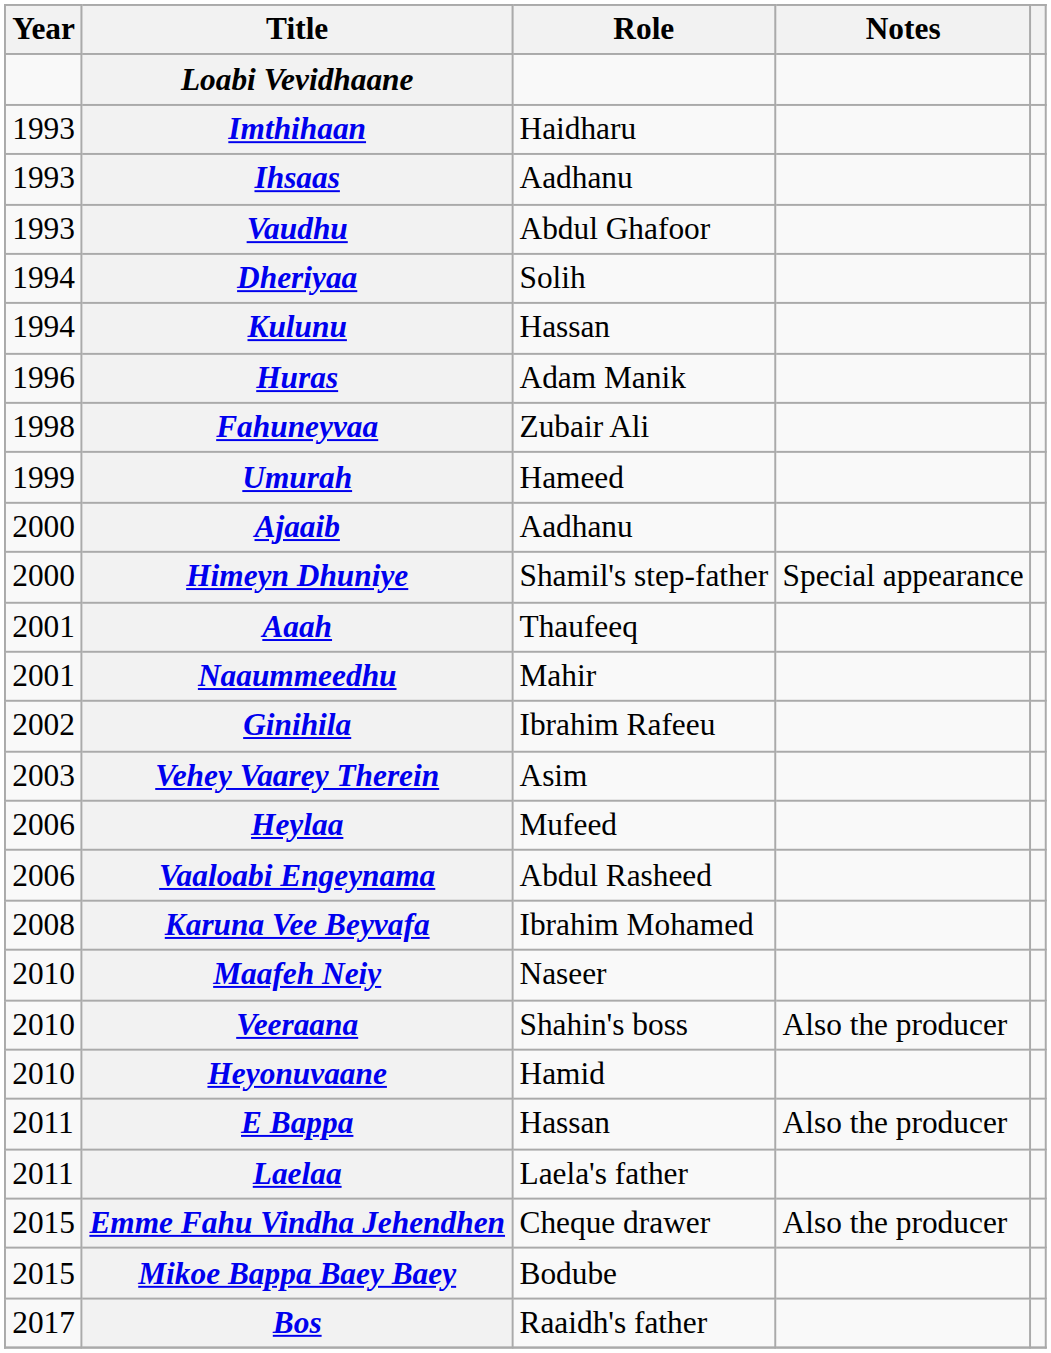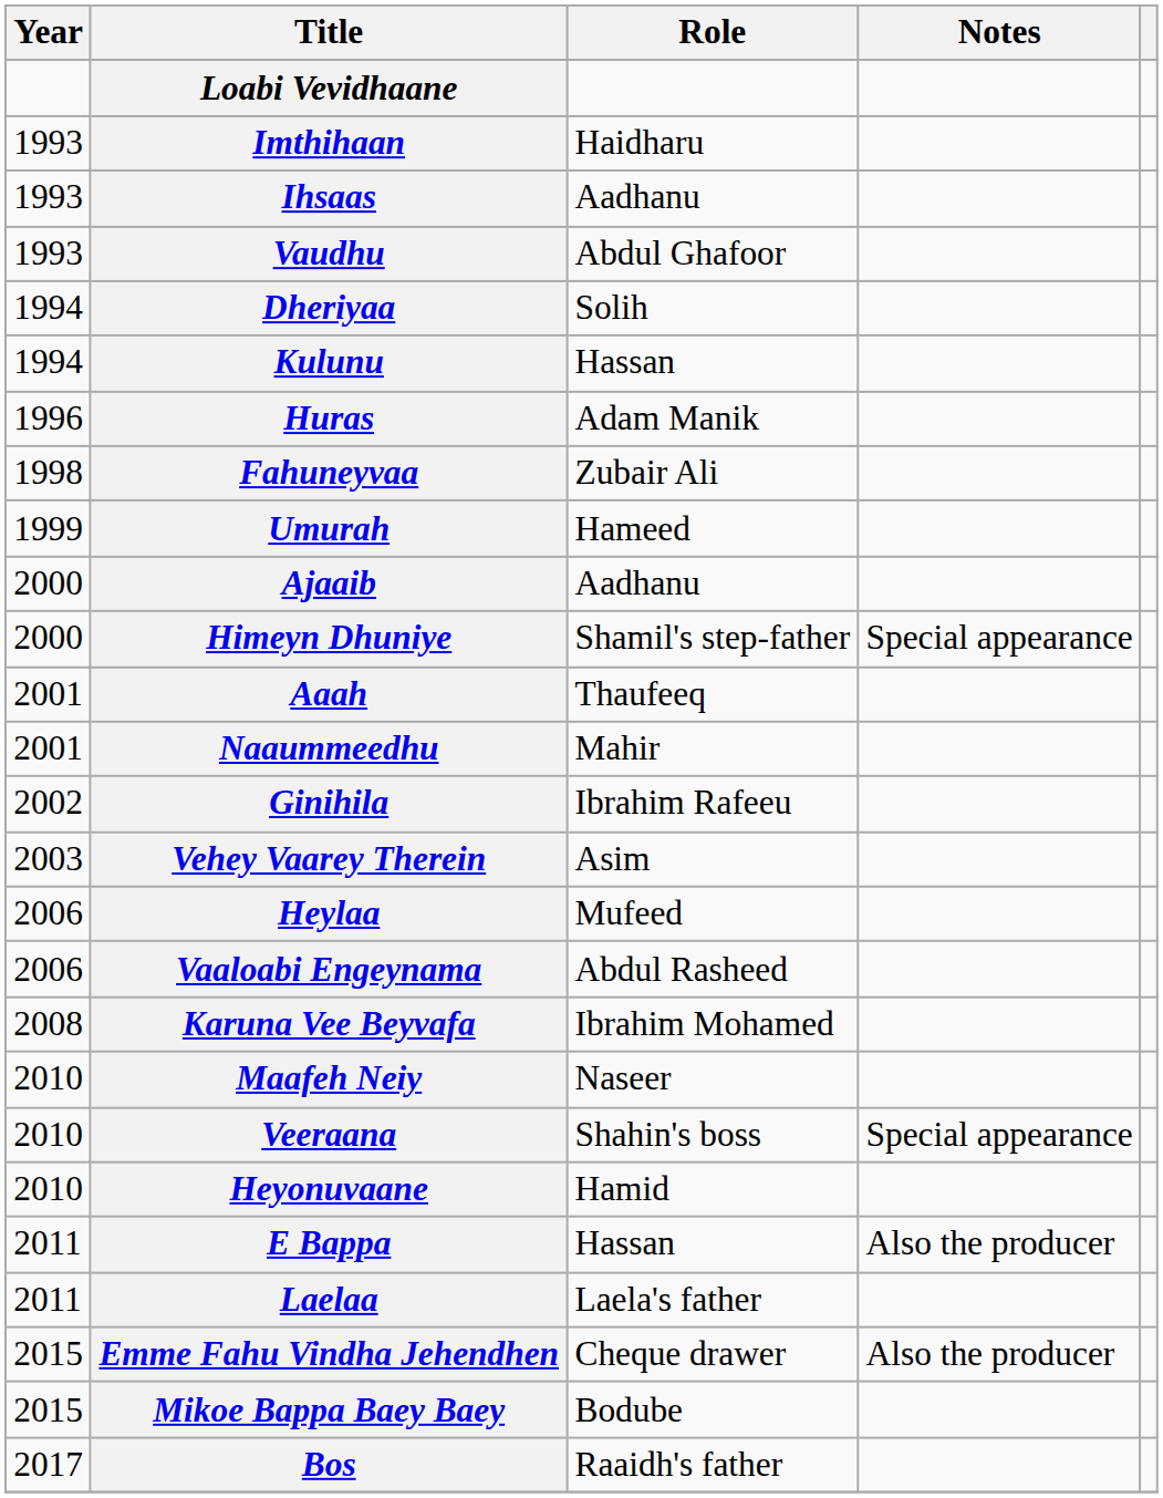Veeraana | Notes: Also the producer -> Special appearance
